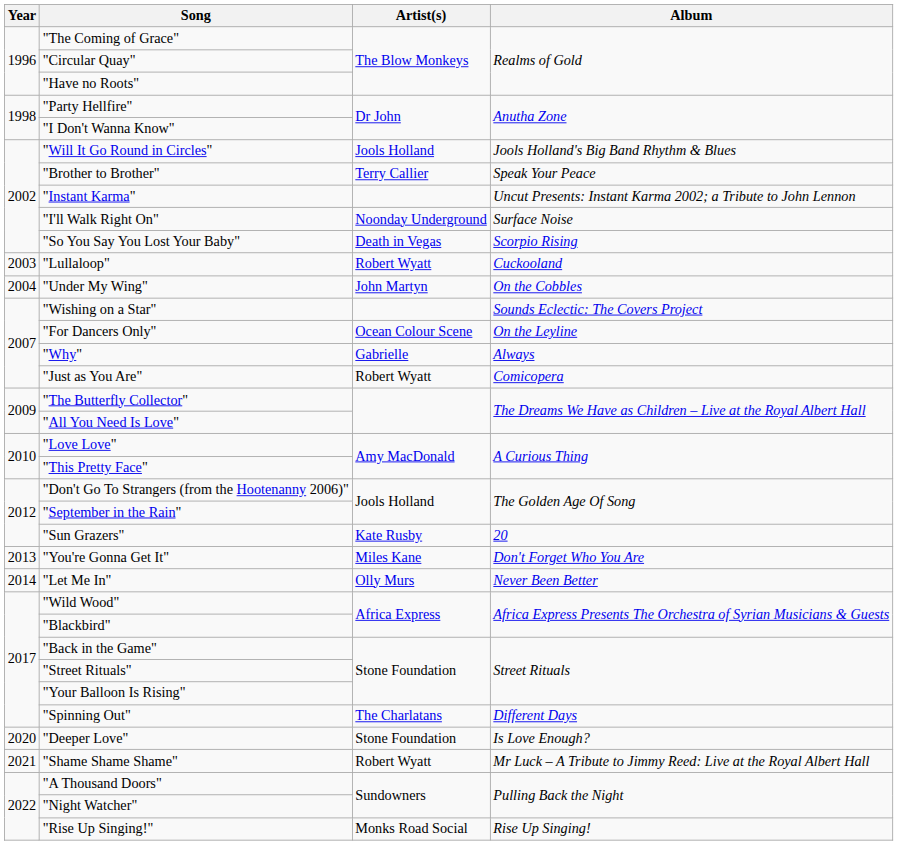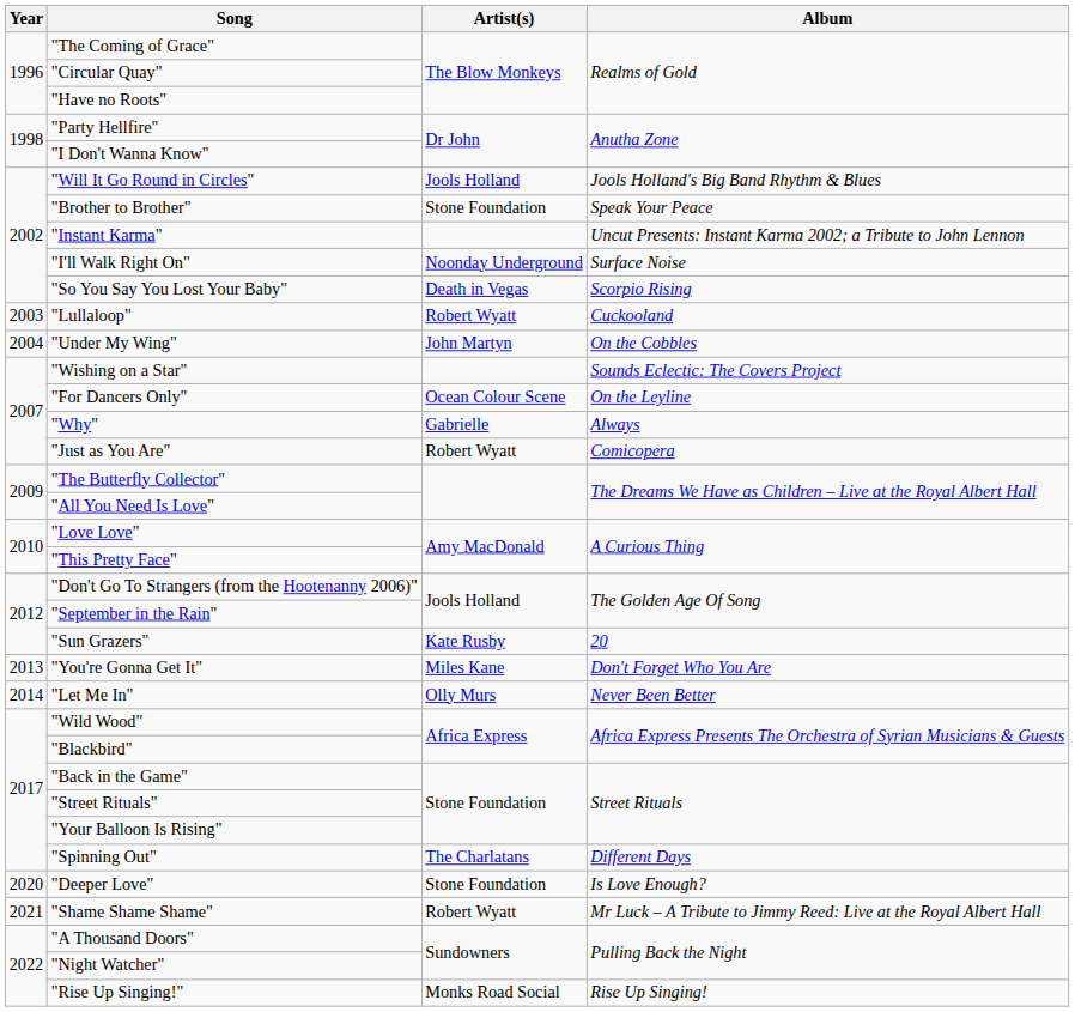"Brother to Brother" | Artist(s): Terry Callier -> Stone Foundation
